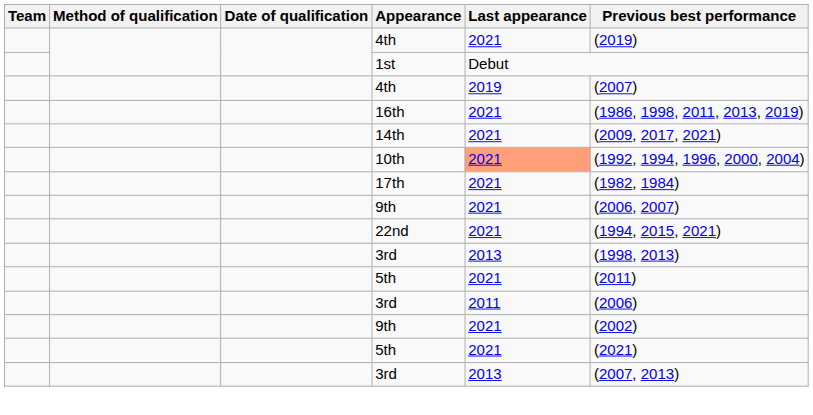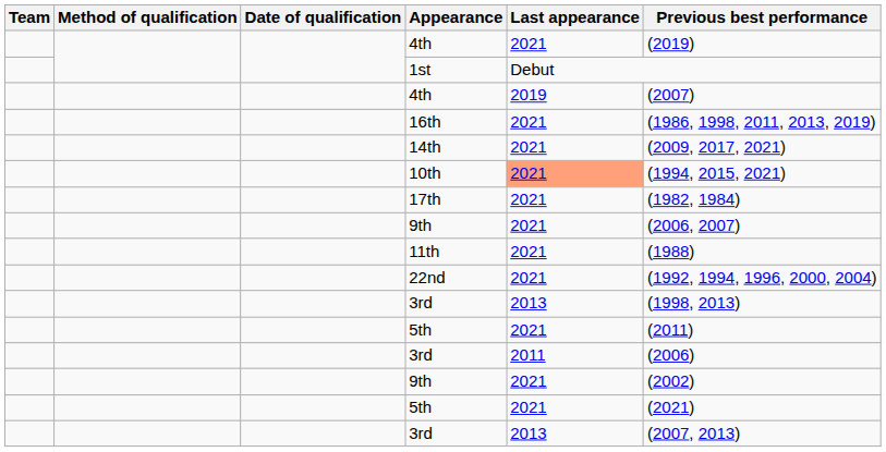10th | Previous best performance: (1992, 1994, 1996, 2000, 2004) -> (1994, 2015, 2021)
+ row: 11th | 2021 | (1988)
22nd | Previous best performance: (1994, 2015, 2021) -> (1992, 1994, 1996, 2000, 2004)
